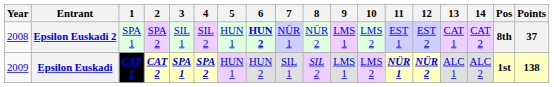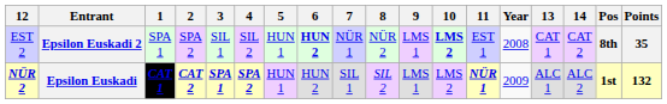columns swapped: Year <-> 12
Epsilon Euskadi 2 | 10: normal -> bold
Epsilon Euskadi 2 | Points: 37 -> 35
Epsilon Euskadi | Points: 138 -> 132
